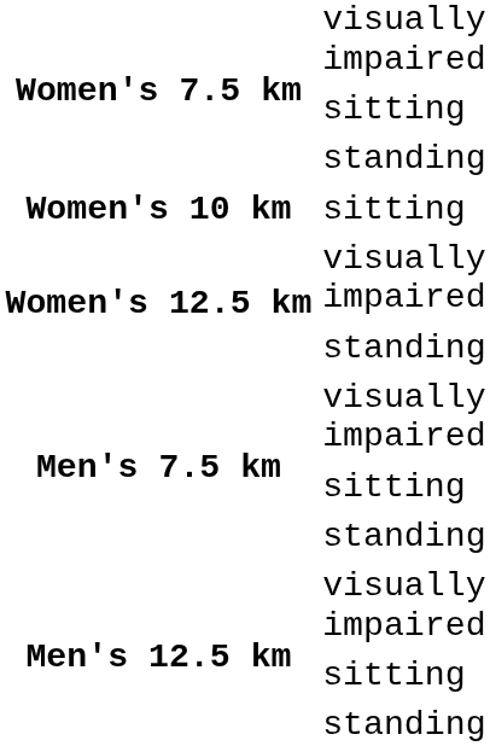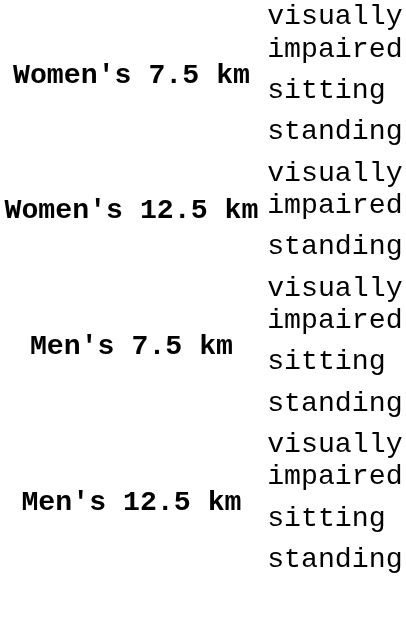- row: Women's 10 km | sitting
